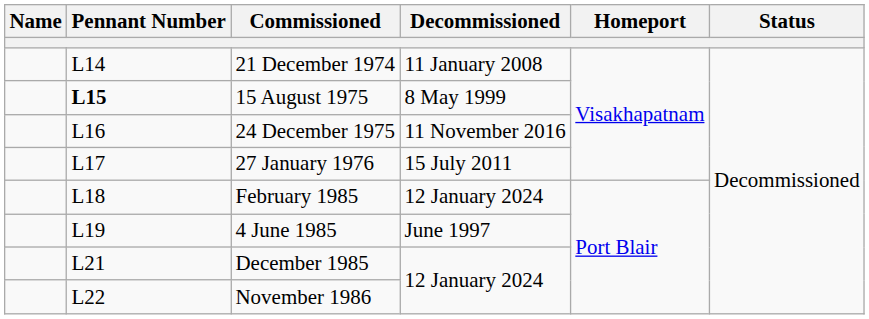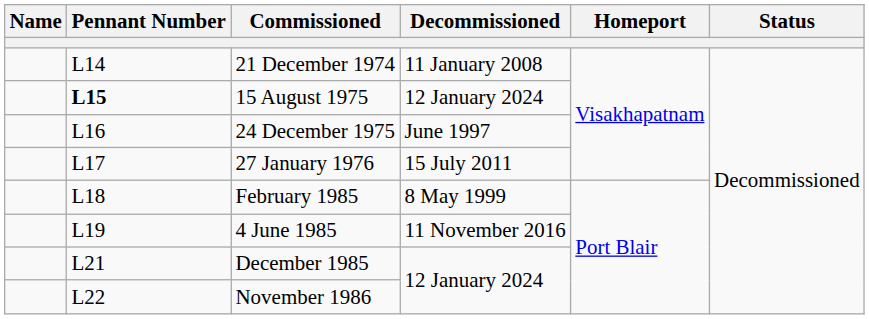15 August 1975 | Decommissioned: 8 May 1999 -> 12 January 2024
24 December 1975 | Decommissioned: 11 November 2016 -> June 1997
February 1985 | Decommissioned: 12 January 2024 -> 8 May 1999
4 June 1985 | Decommissioned: June 1997 -> 11 November 2016
